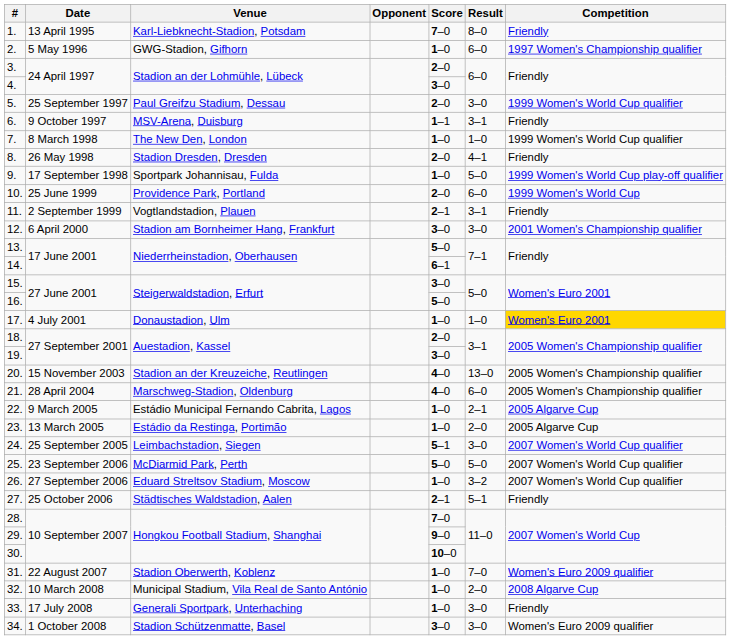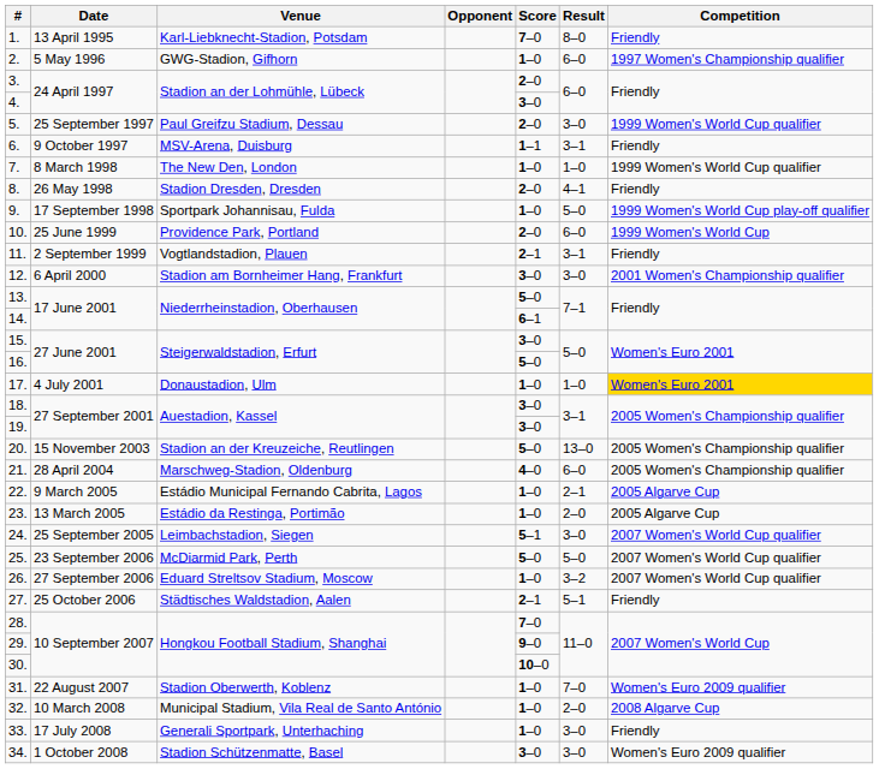18. | Score: 2–0 -> 3–0
20. | Score: 4–0 -> 5–0
